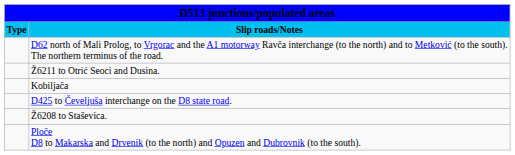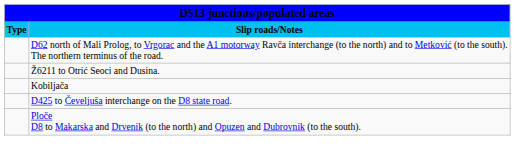- row: Ž6208 to Staševica.
